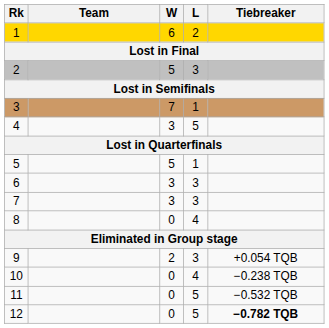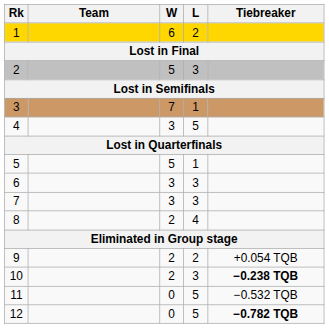8 | W: 0 -> 2
9 | L: 3 -> 2
10 | W: 0 -> 2
10 | L: 4 -> 3
10 | Tiebreaker: normal -> bold
